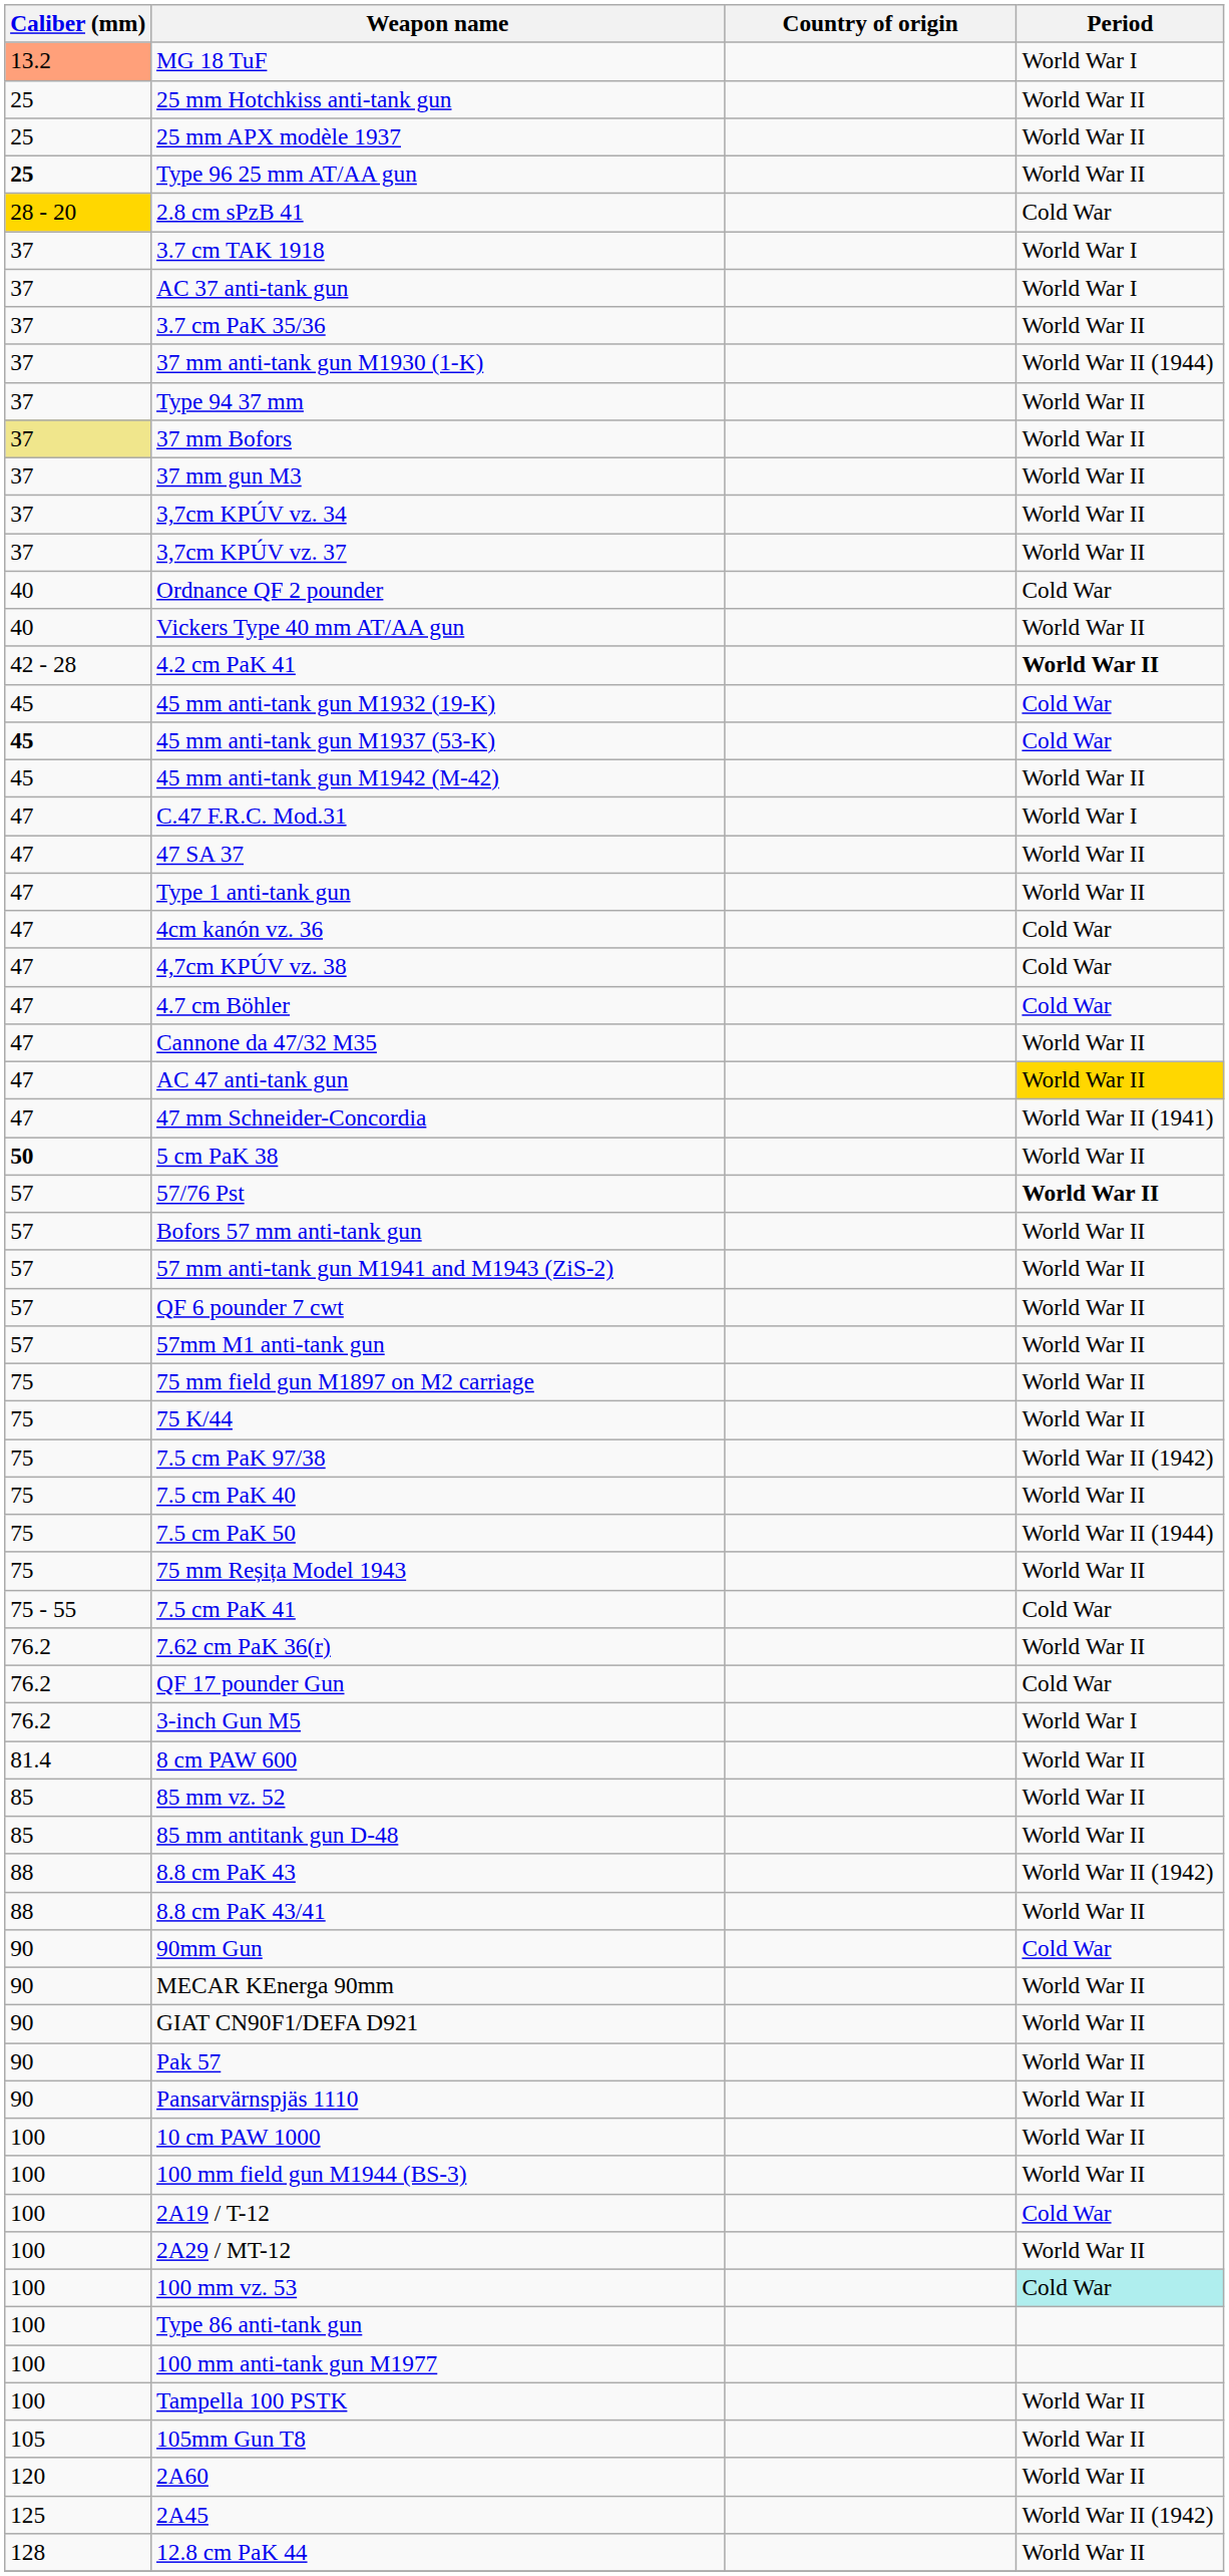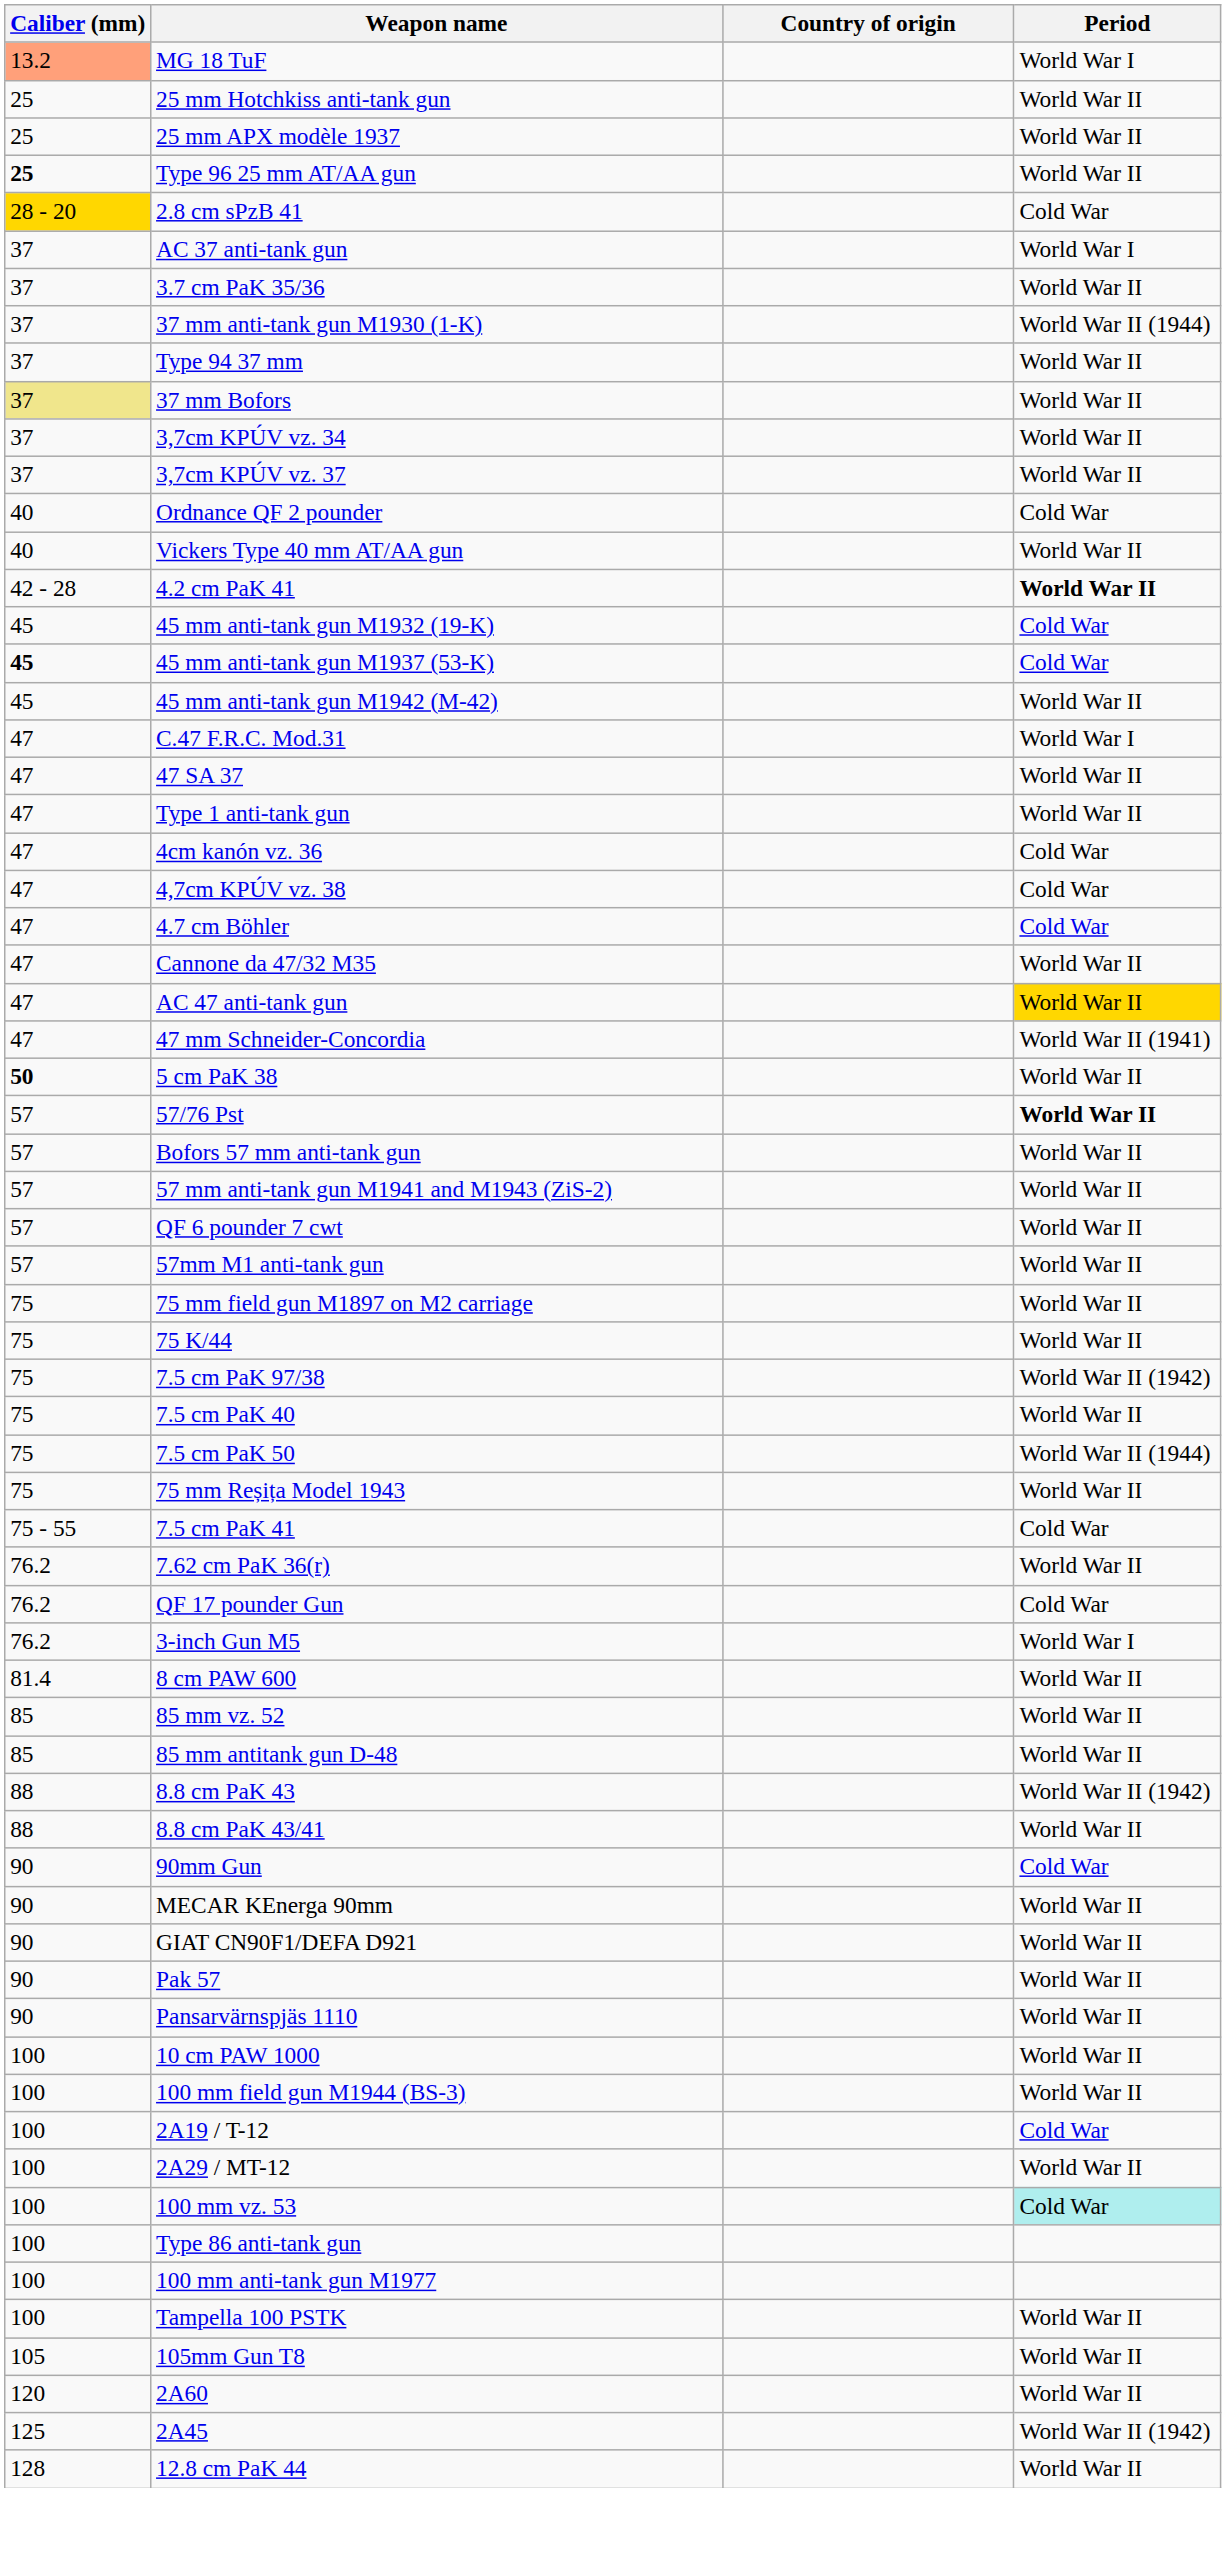- row: 37 | 3.7 cm TAK 1918 | World War I
- row: 37 | 37 mm gun M3 | World War II
